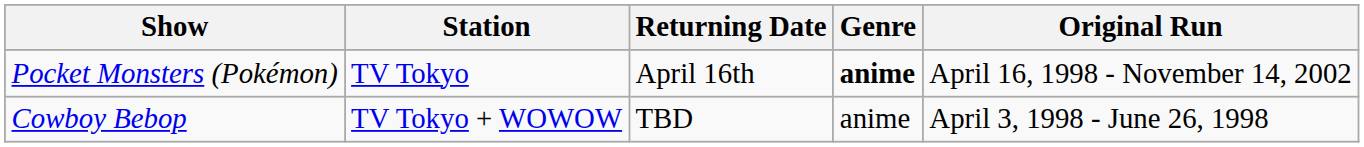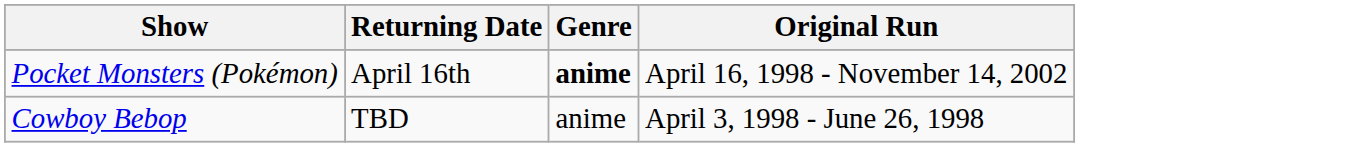- column: Station | TV Tokyo | TV Tokyo + WOWOW
